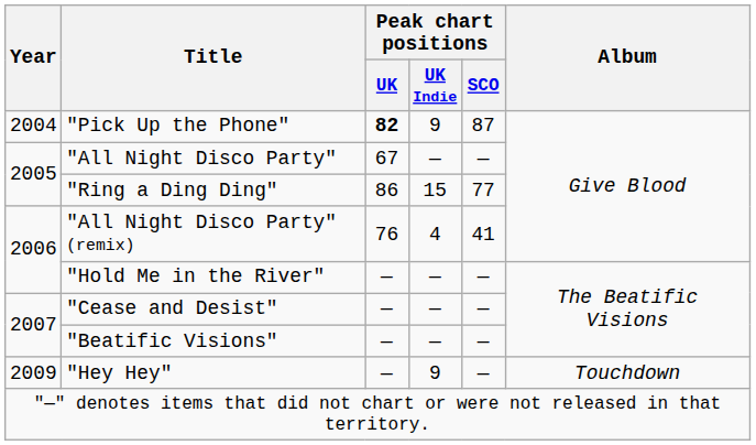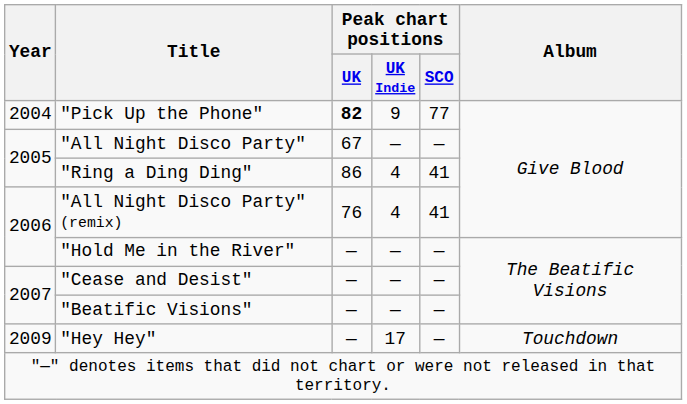"Pick Up the Phone" | Peak chart positions / SCO: 87 -> 77
"Ring a Ding Ding" | Peak chart positions / UK Indie: 15 -> 4
"Ring a Ding Ding" | Peak chart positions / SCO: 77 -> 41
"Hey Hey" | Peak chart positions / UK Indie: 9 -> 17
